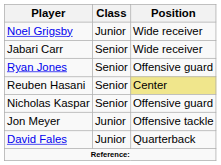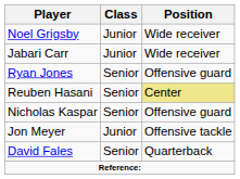Jabari Carr | Class: Senior -> Junior
David Fales | Class: Junior -> Senior
